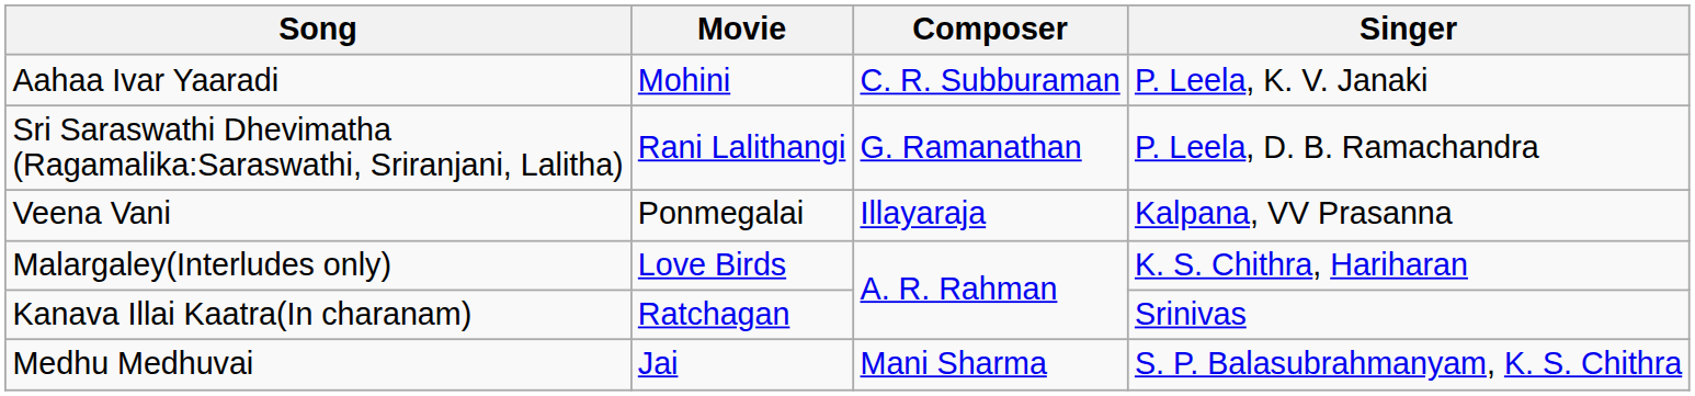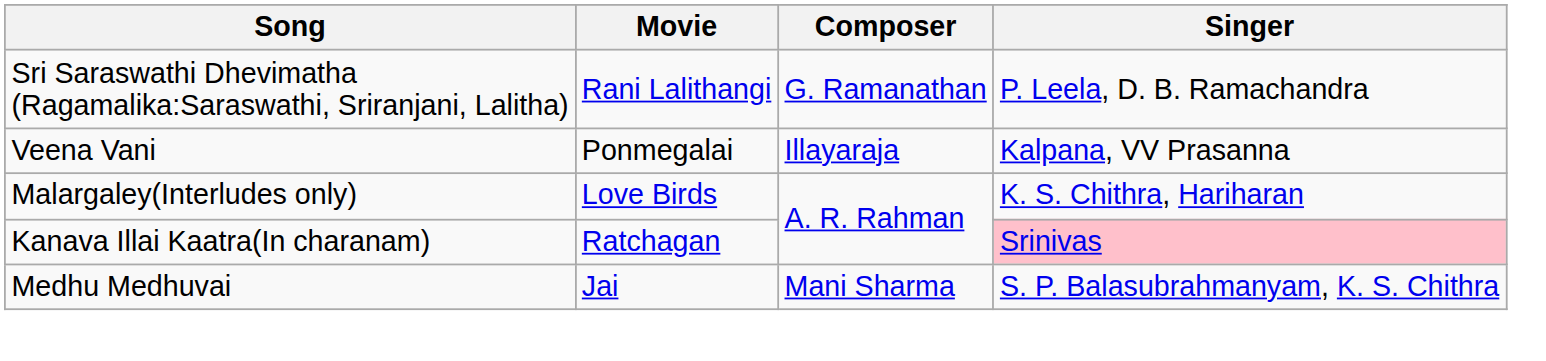- row: Aahaa Ivar Yaaradi | Mohini | C. R. Subburaman | P. Leela, K. V. Janaki
Kanava Illai Kaatra(In charanam) | Singer: no background -> pink background
